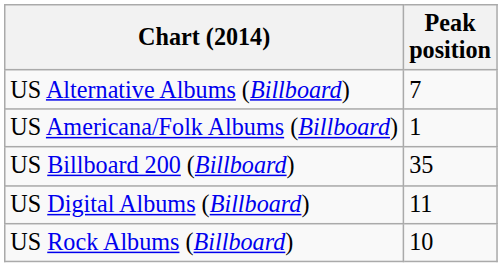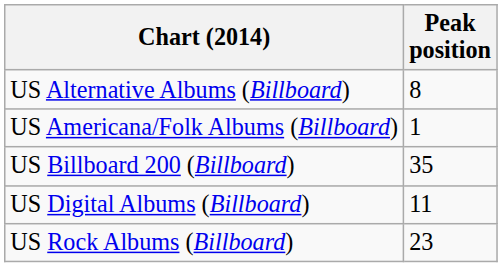US Alternative Albums (Billboard) | Peak position: 7 -> 8
US Rock Albums (Billboard) | Peak position: 10 -> 23
